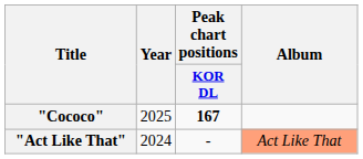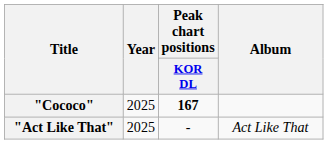"Act Like That" | Year: 2024 -> 2025
"Act Like That" | Album: lightsalmon background -> no background
